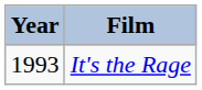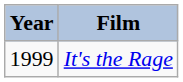It's the Rage | Year: 1993 -> 1999
